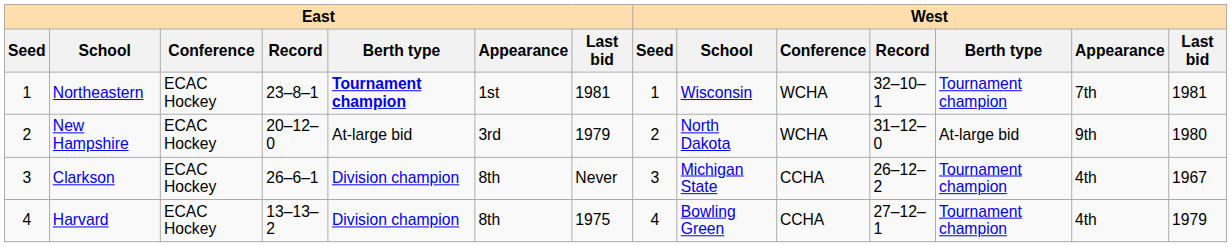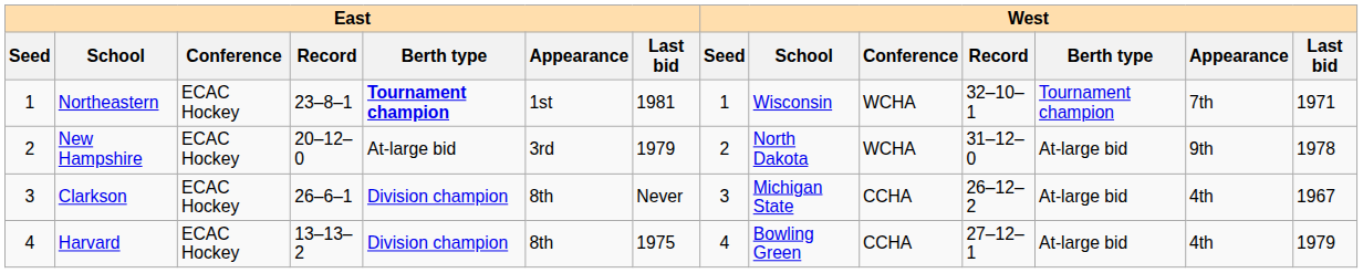Northeastern | West / Last bid: 1981 -> 1971
New Hampshire | West / Last bid: 1980 -> 1978
Clarkson | West / Berth type: Tournament champion -> At-large bid
Harvard | West / Berth type: Tournament champion -> At-large bid
